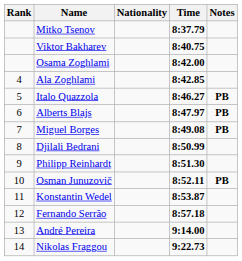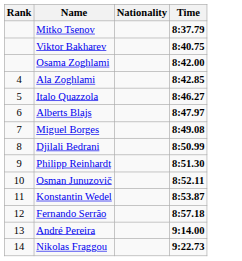- column: Notes | PB | PB | PB | PB
